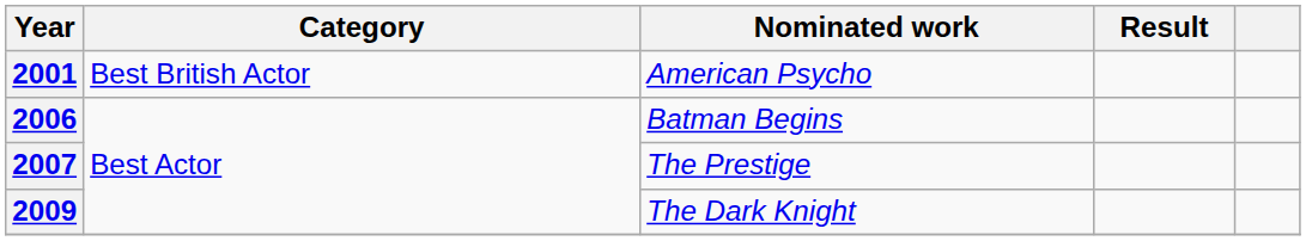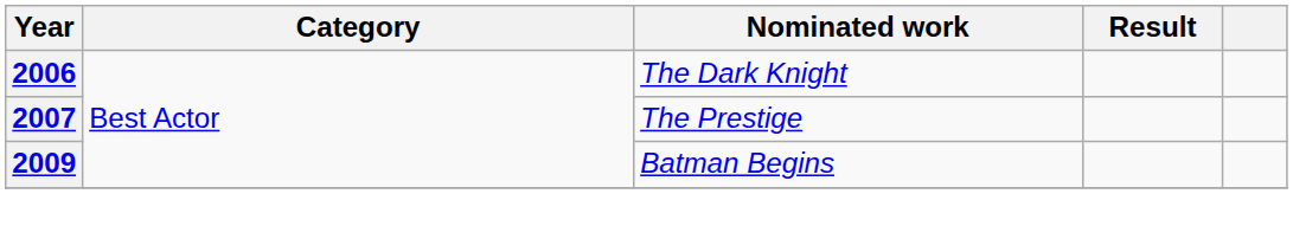- row: 2001 | Best British Actor | American Psycho
2006 | Nominated work: Batman Begins -> The Dark Knight
2009 | Nominated work: The Dark Knight -> Batman Begins
